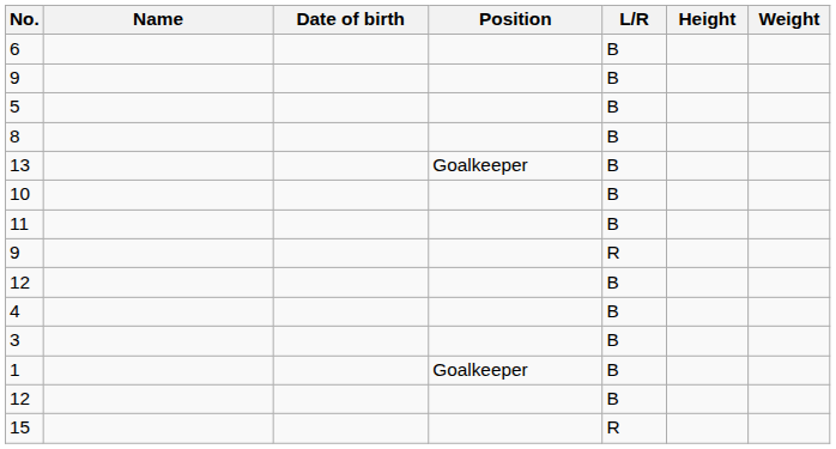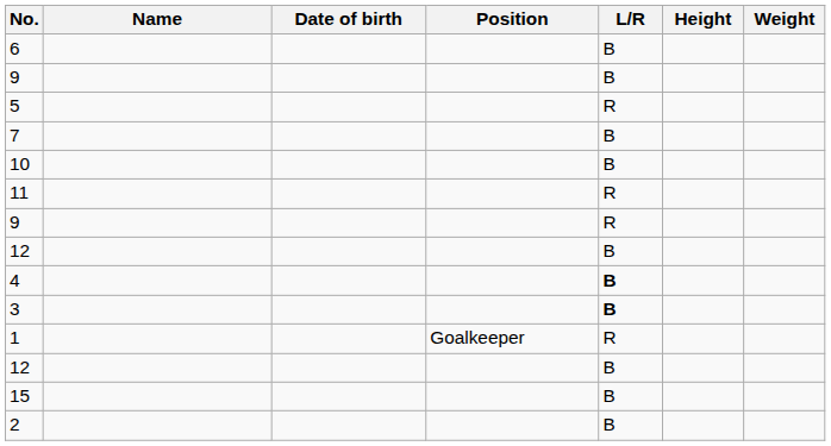5 | L/R: B -> R
- row: 8 | B
- row: 13 | Goalkeeper | B
+ row: 7 | B
11 | L/R: B -> R
4 | L/R: normal -> bold
3 | L/R: normal -> bold
1 | L/R: B -> R
15 | L/R: R -> B
+ row: 2 | B
